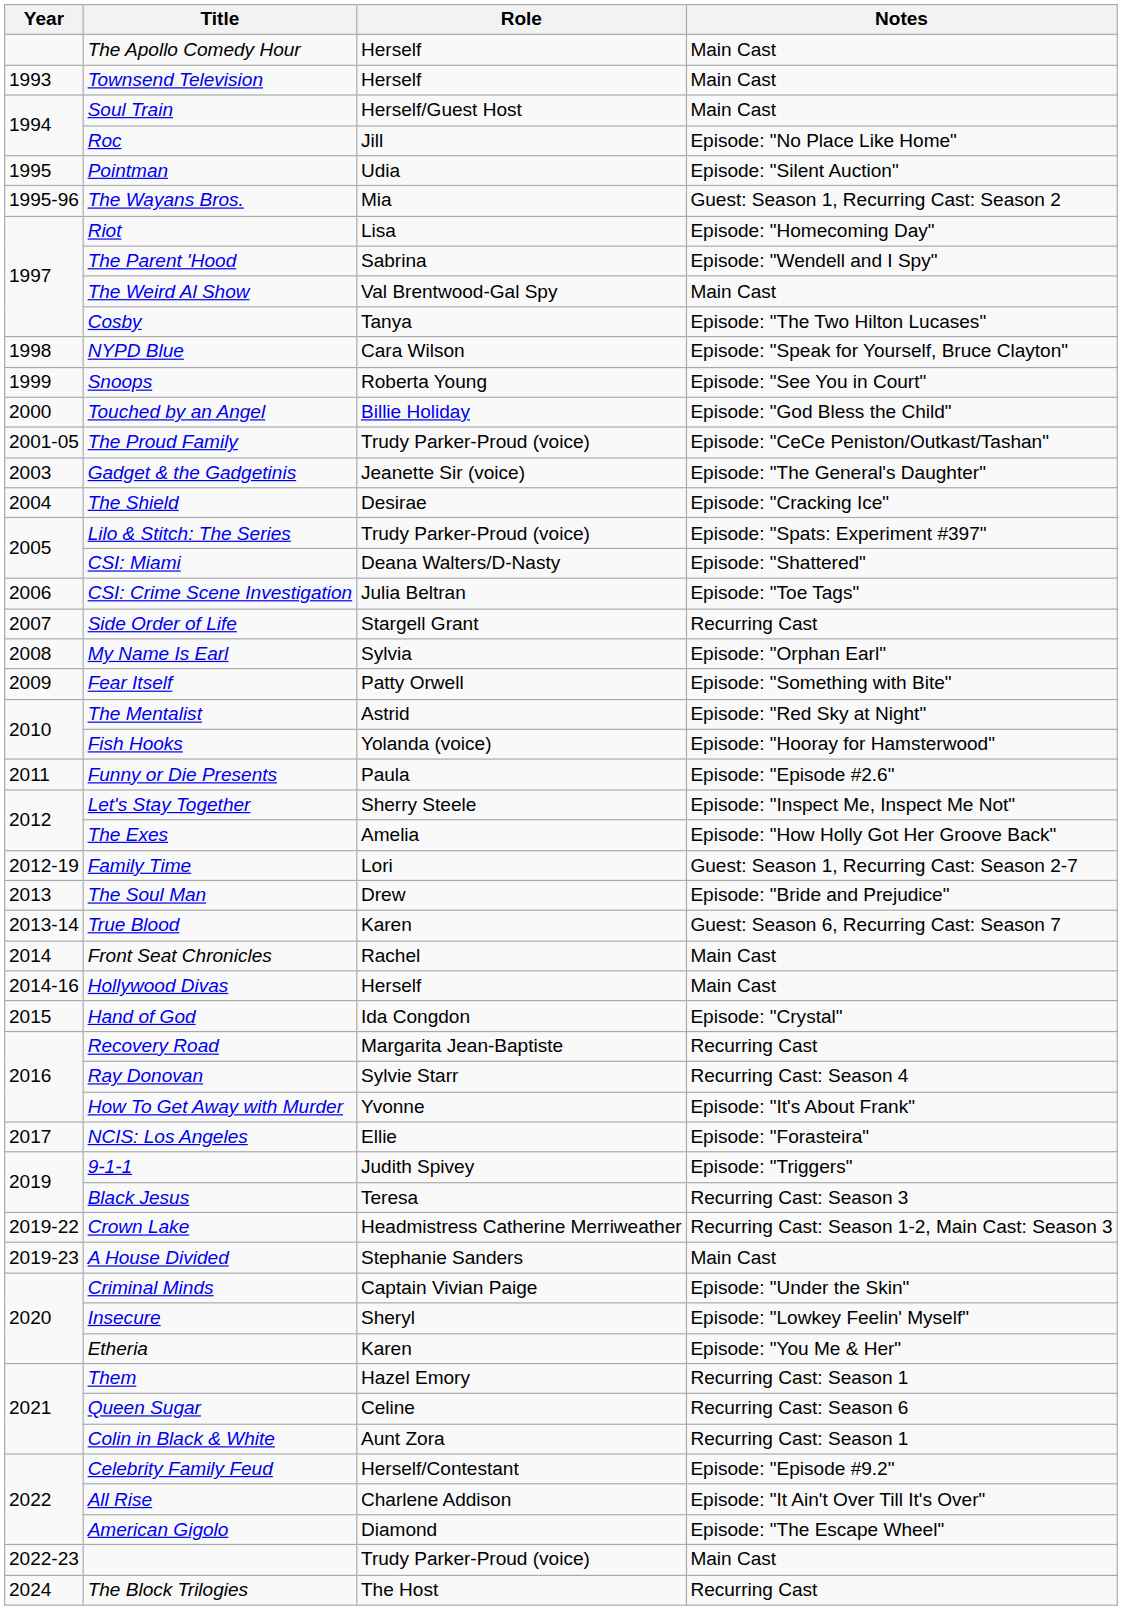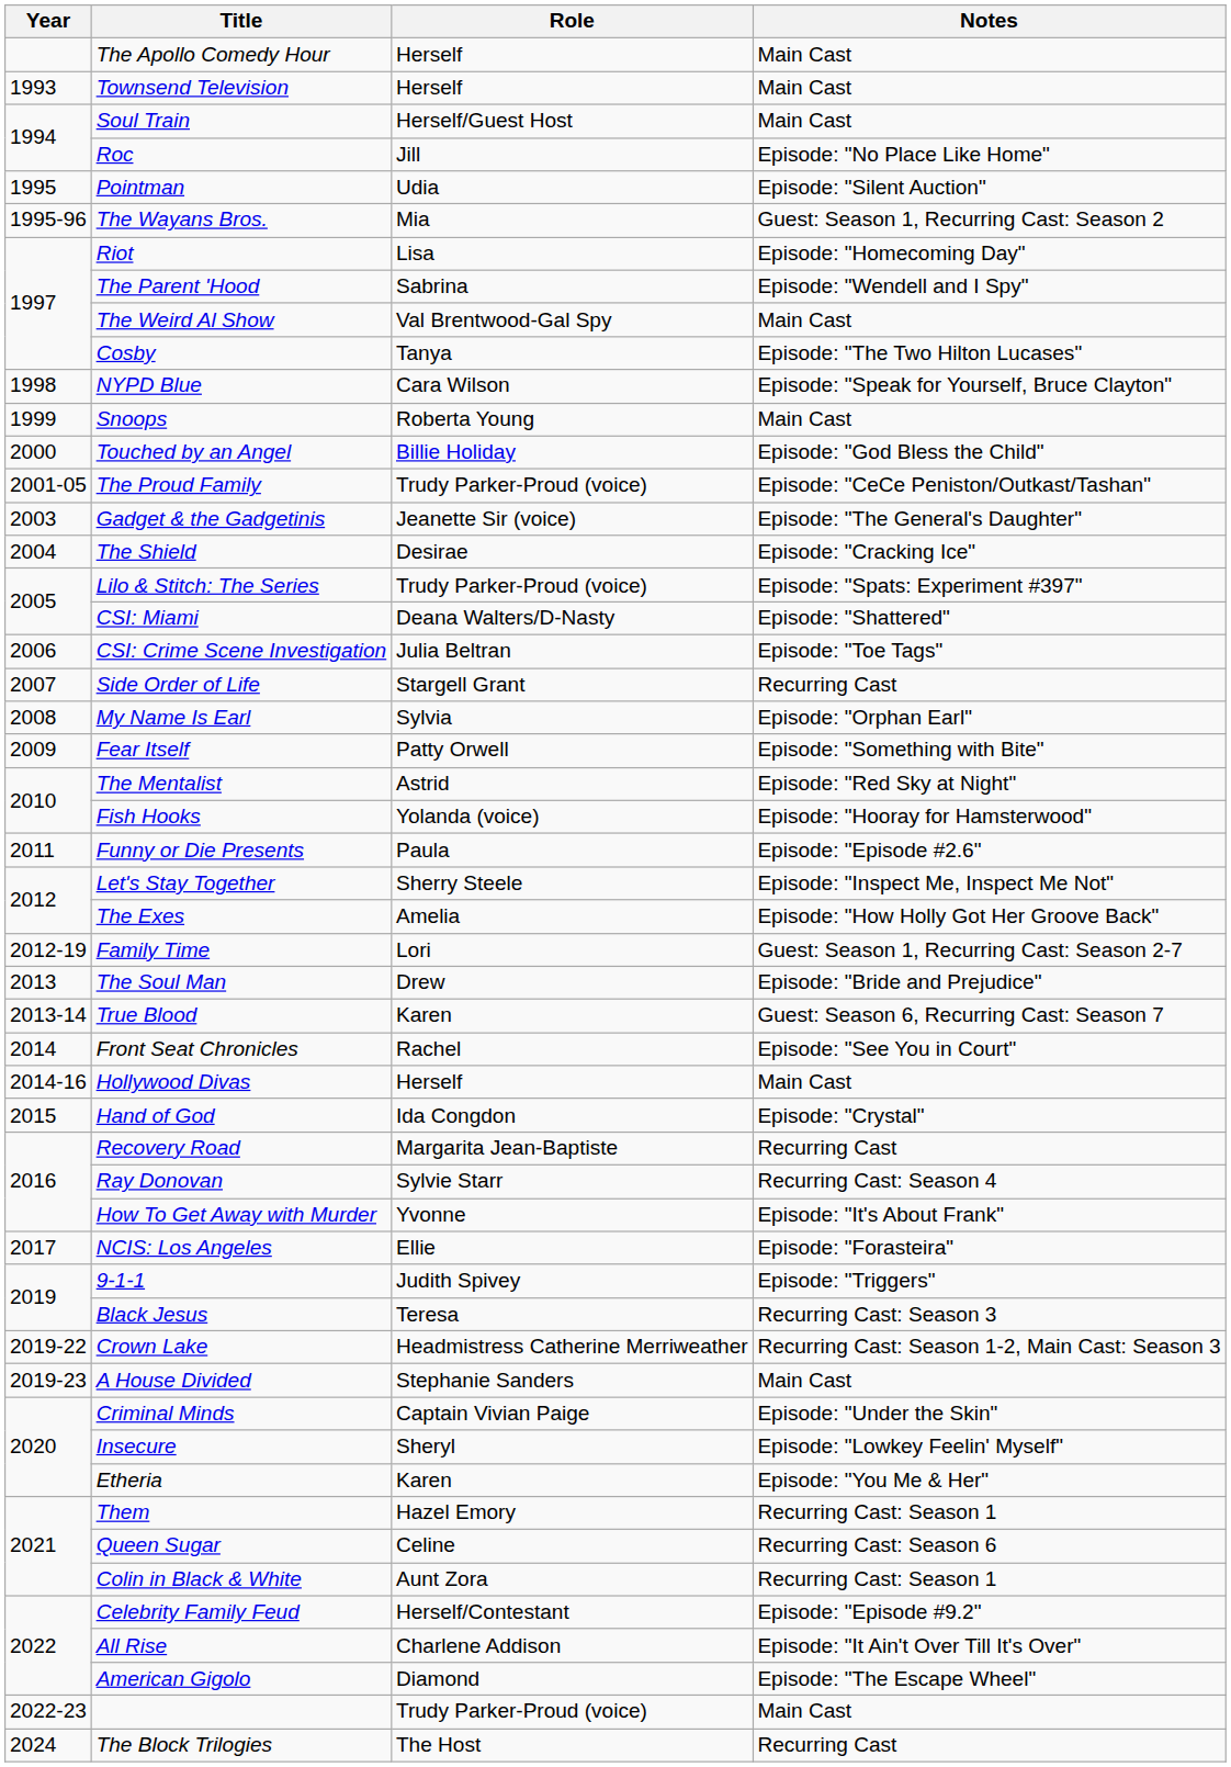Snoops | Notes: Episode: "See You in Court" -> Main Cast
Front Seat Chronicles | Notes: Main Cast -> Episode: "See You in Court"
